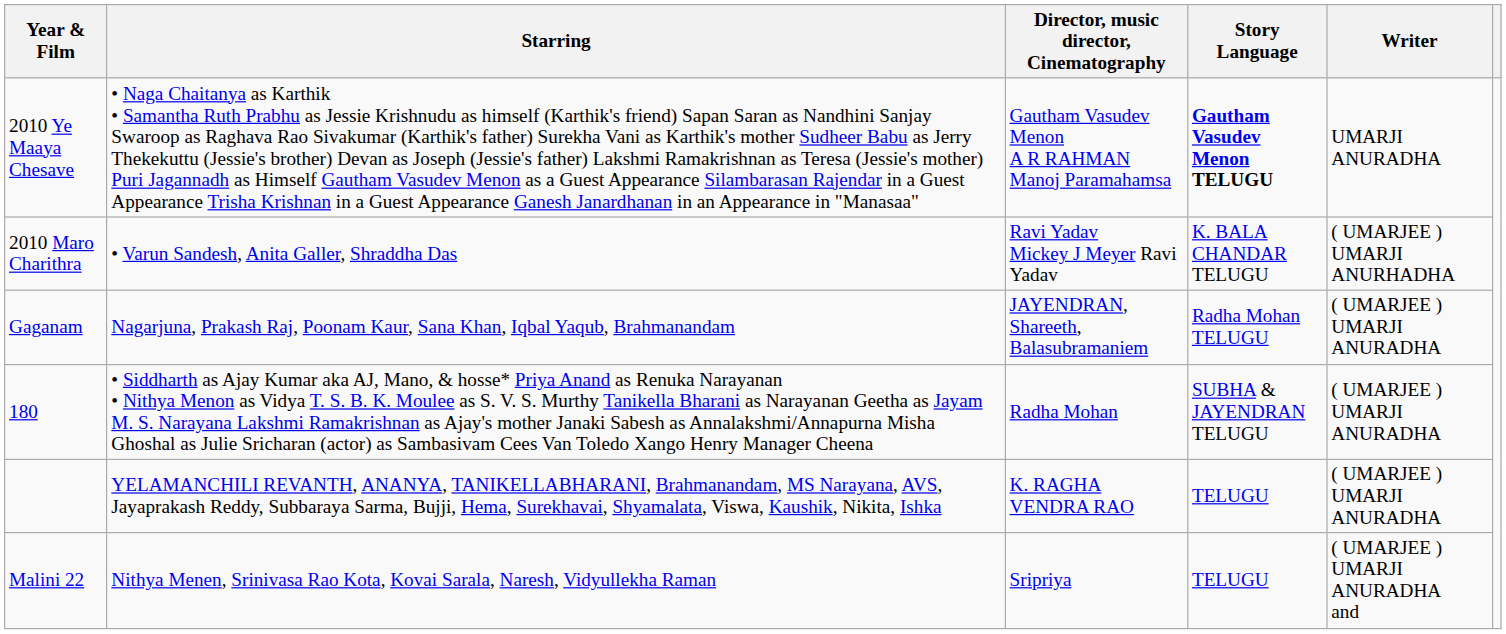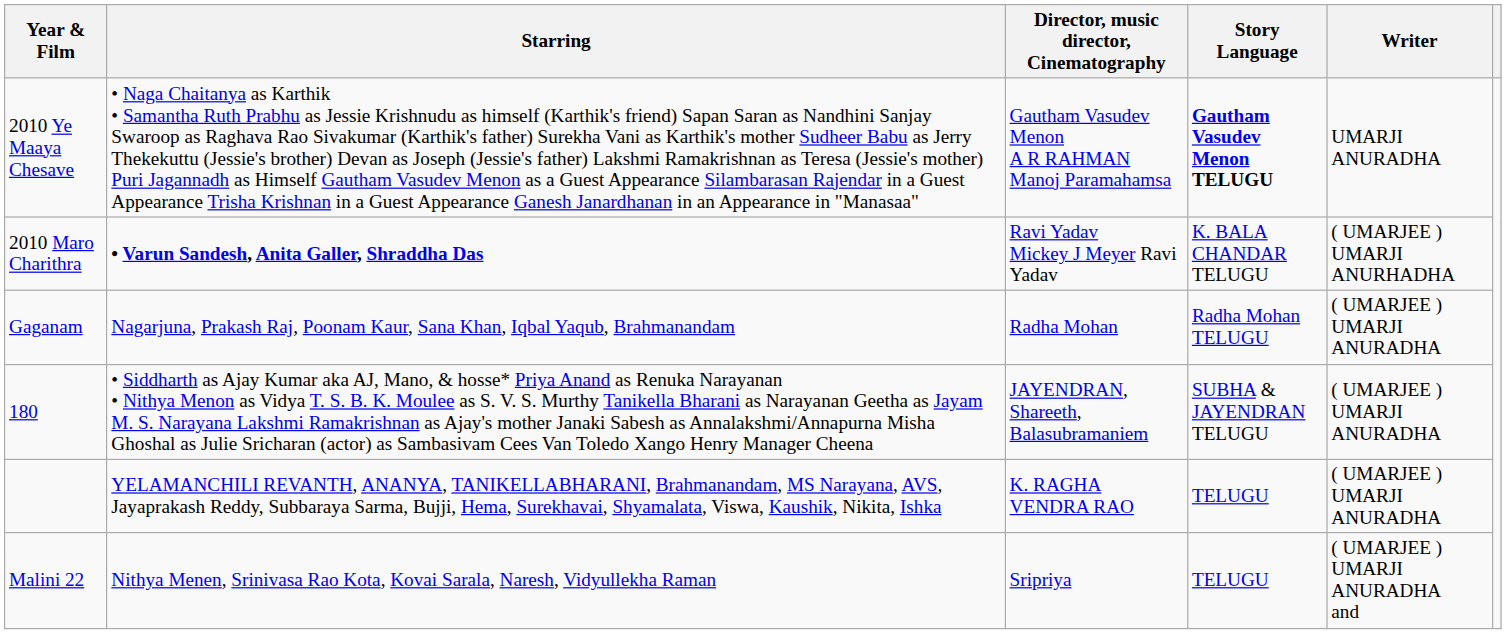2010 Maro Charithra | Starring: normal -> bold
Gaganam | Director, music director, Cinematography: JAYENDRAN, Shareeth, Balasubramaniem -> Radha Mohan
180 | Director, music director, Cinematography: Radha Mohan -> JAYENDRAN, Shareeth, Balasubramaniem
